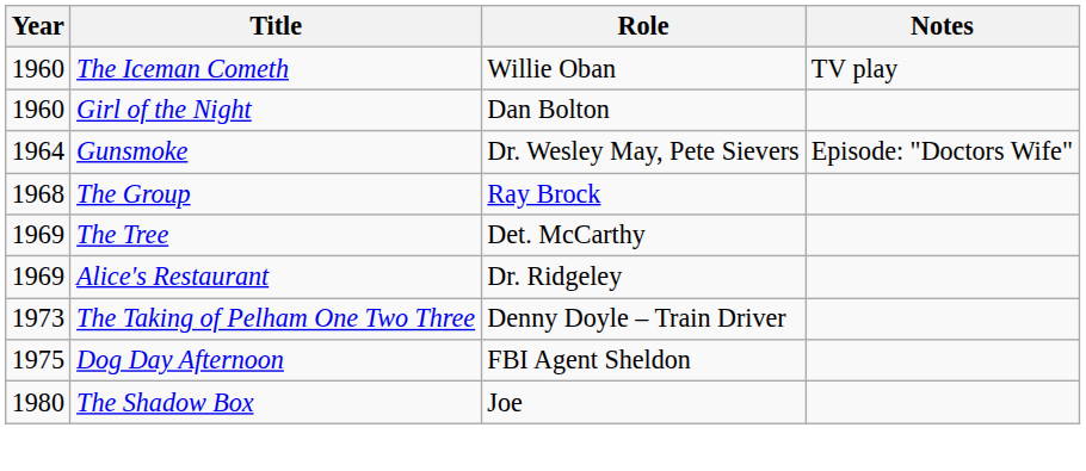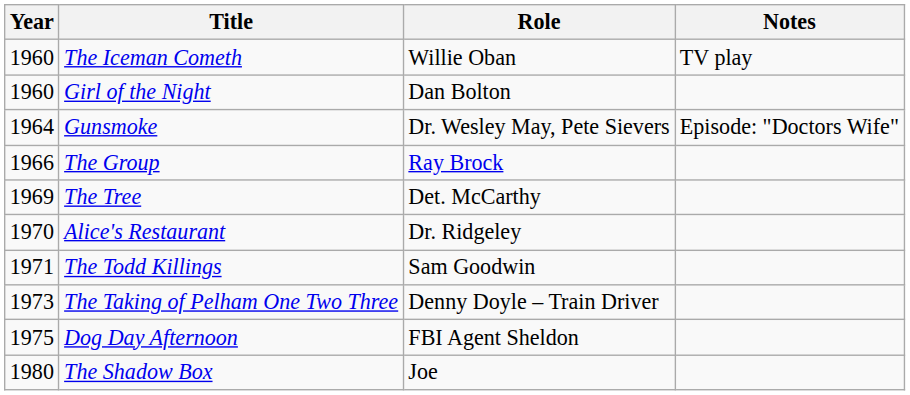The Group | Year: 1968 -> 1966
Alice's Restaurant | Year: 1969 -> 1970
+ row: 1971 | The Todd Killings | Sam Goodwin
